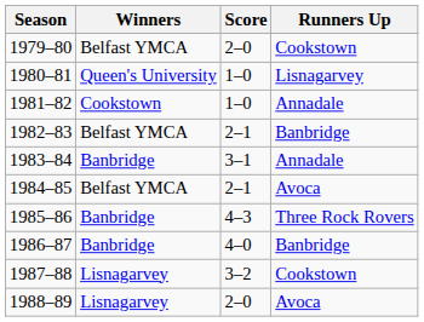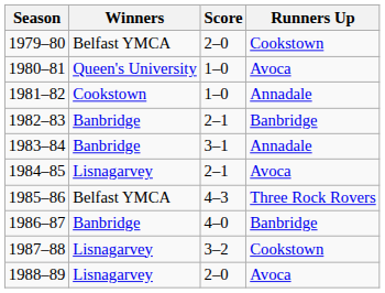1980–81 | Runners Up: Lisnagarvey -> Avoca
1982–83 | Winners: Belfast YMCA -> Banbridge
1984–85 | Winners: Belfast YMCA -> Lisnagarvey
1985–86 | Winners: Banbridge -> Belfast YMCA
